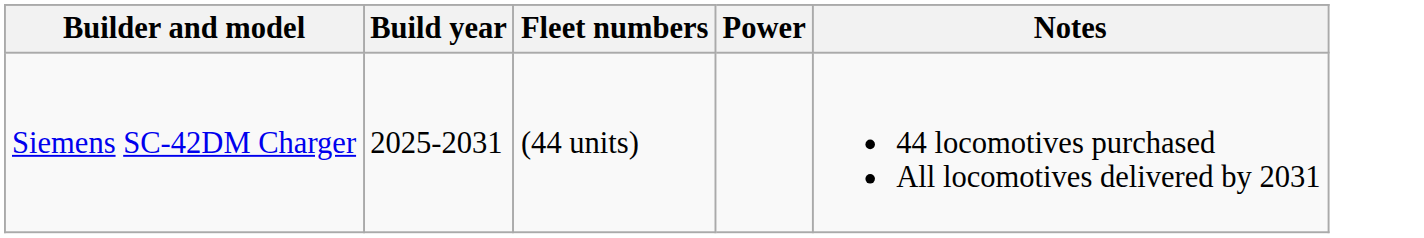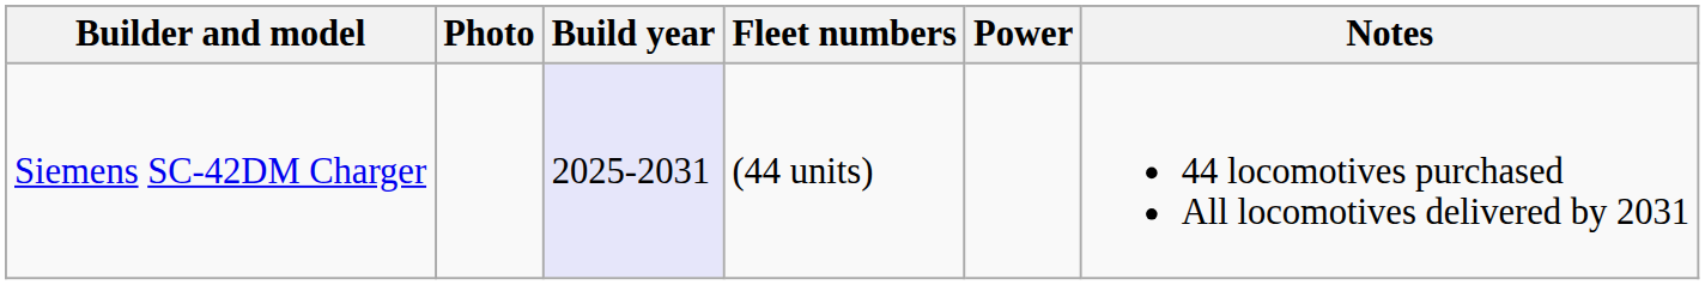+ column: Photo
Siemens SC-42DM Charger | Build year: no background -> lavender background
